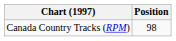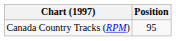Canada Country Tracks (RPM) | Position: 98 -> 95
